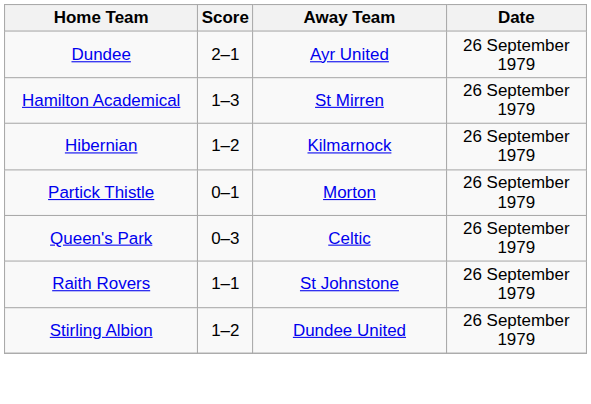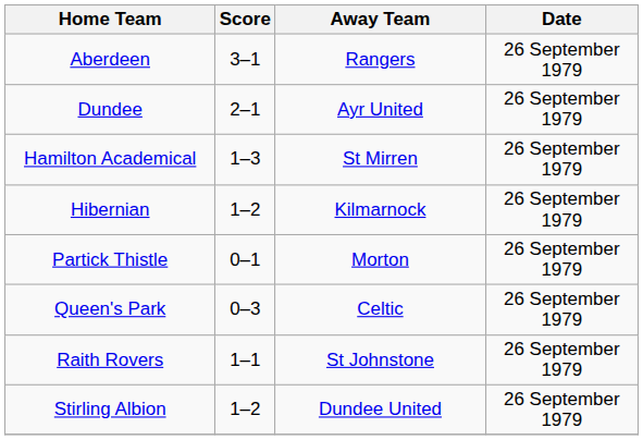+ row: Aberdeen | 3–1 | Rangers | 26 September 1979
